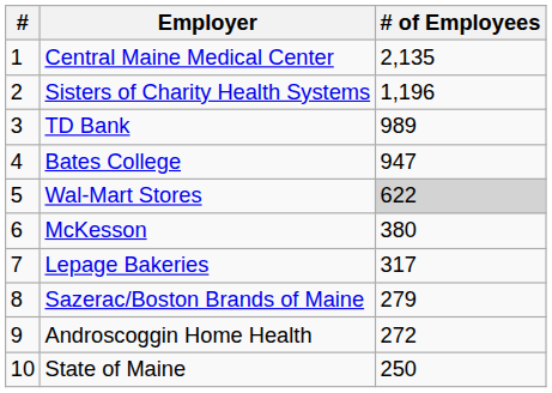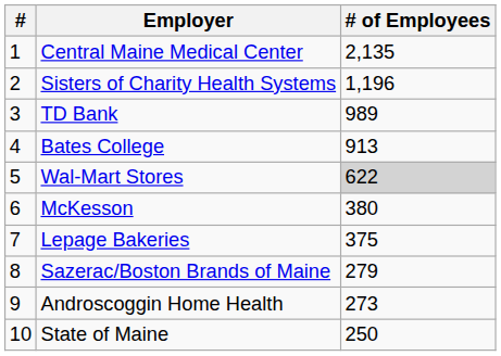Bates College | # of Employees: 947 -> 913
Lepage Bakeries | # of Employees: 317 -> 375
Androscoggin Home Health | # of Employees: 272 -> 273
